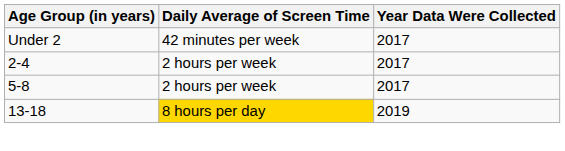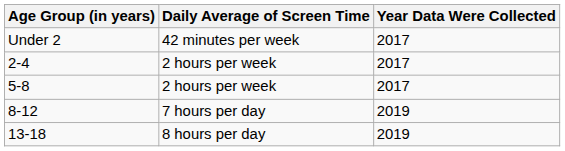+ row: 8-12 | 7 hours per day | 2019
13-18 | Daily Average of Screen Time: gold background -> no background
